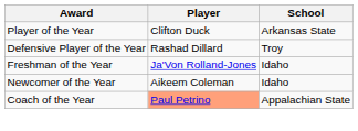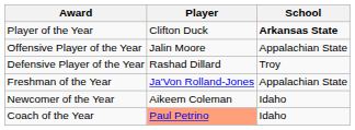Player of the Year | School: normal -> bold
+ row: Offensive Player of the Year | Jalin Moore | Appalachian State
Freshman of the Year | School: Idaho -> Appalachian State
Coach of the Year | School: Appalachian State -> Idaho
